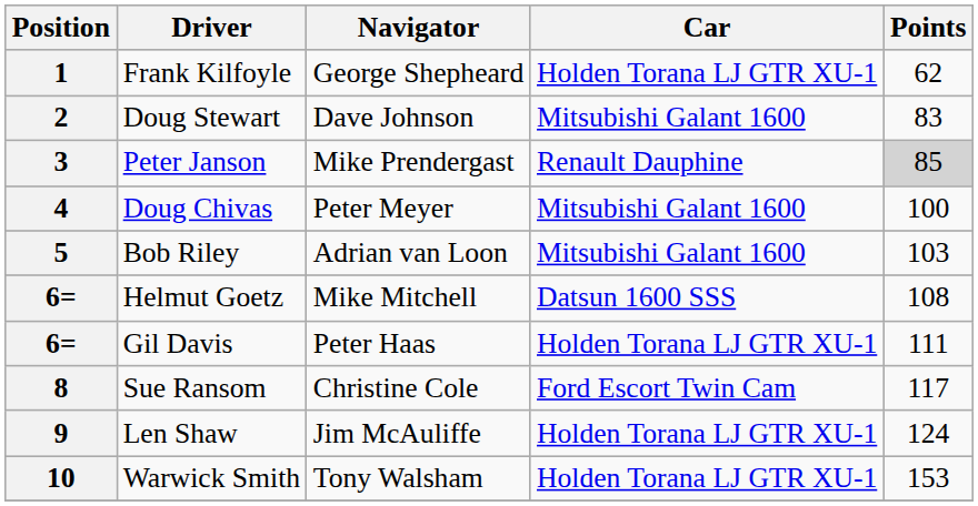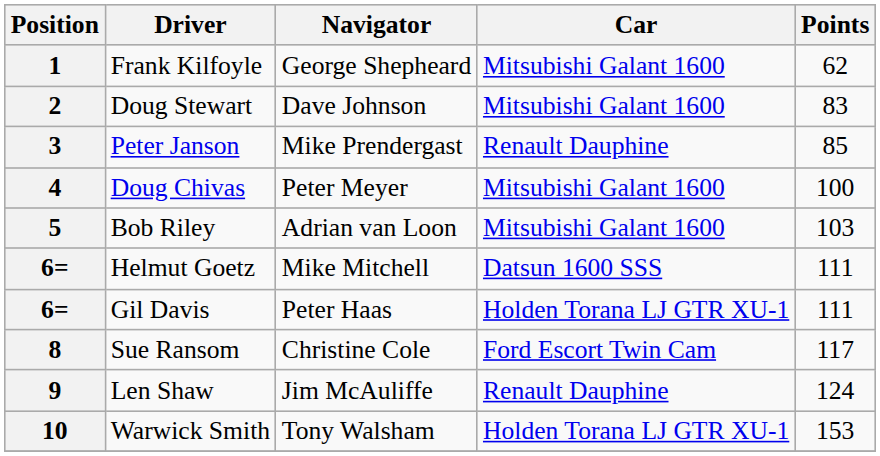1 | Car: Holden Torana LJ GTR XU-1 -> Mitsubishi Galant 1600
3 | Points: lightgrey background -> no background
6= / Helmut Goetz | Points: 108 -> 111
9 | Car: Holden Torana LJ GTR XU-1 -> Renault Dauphine
